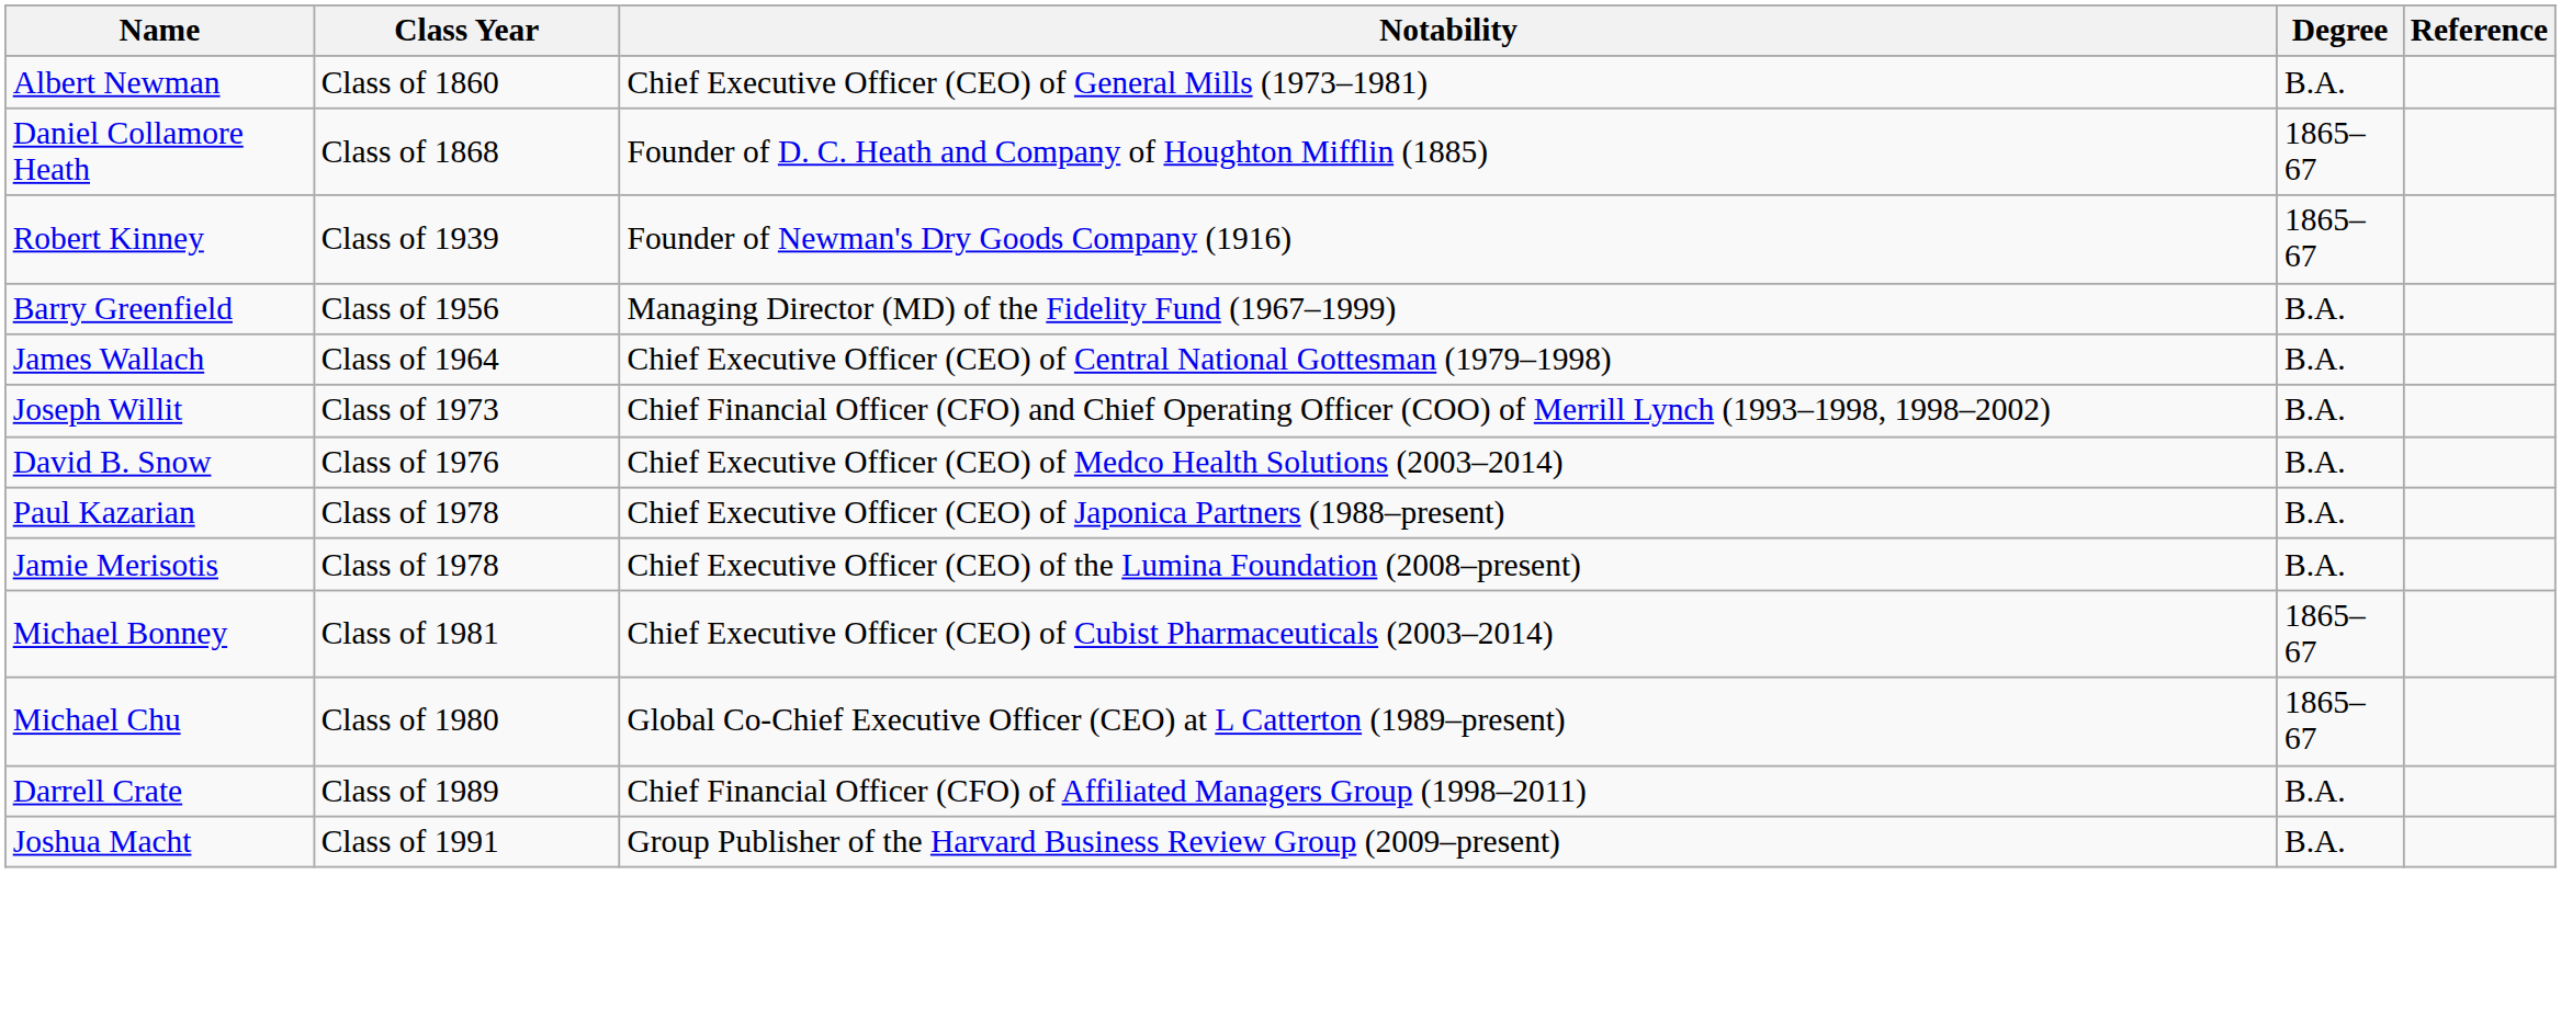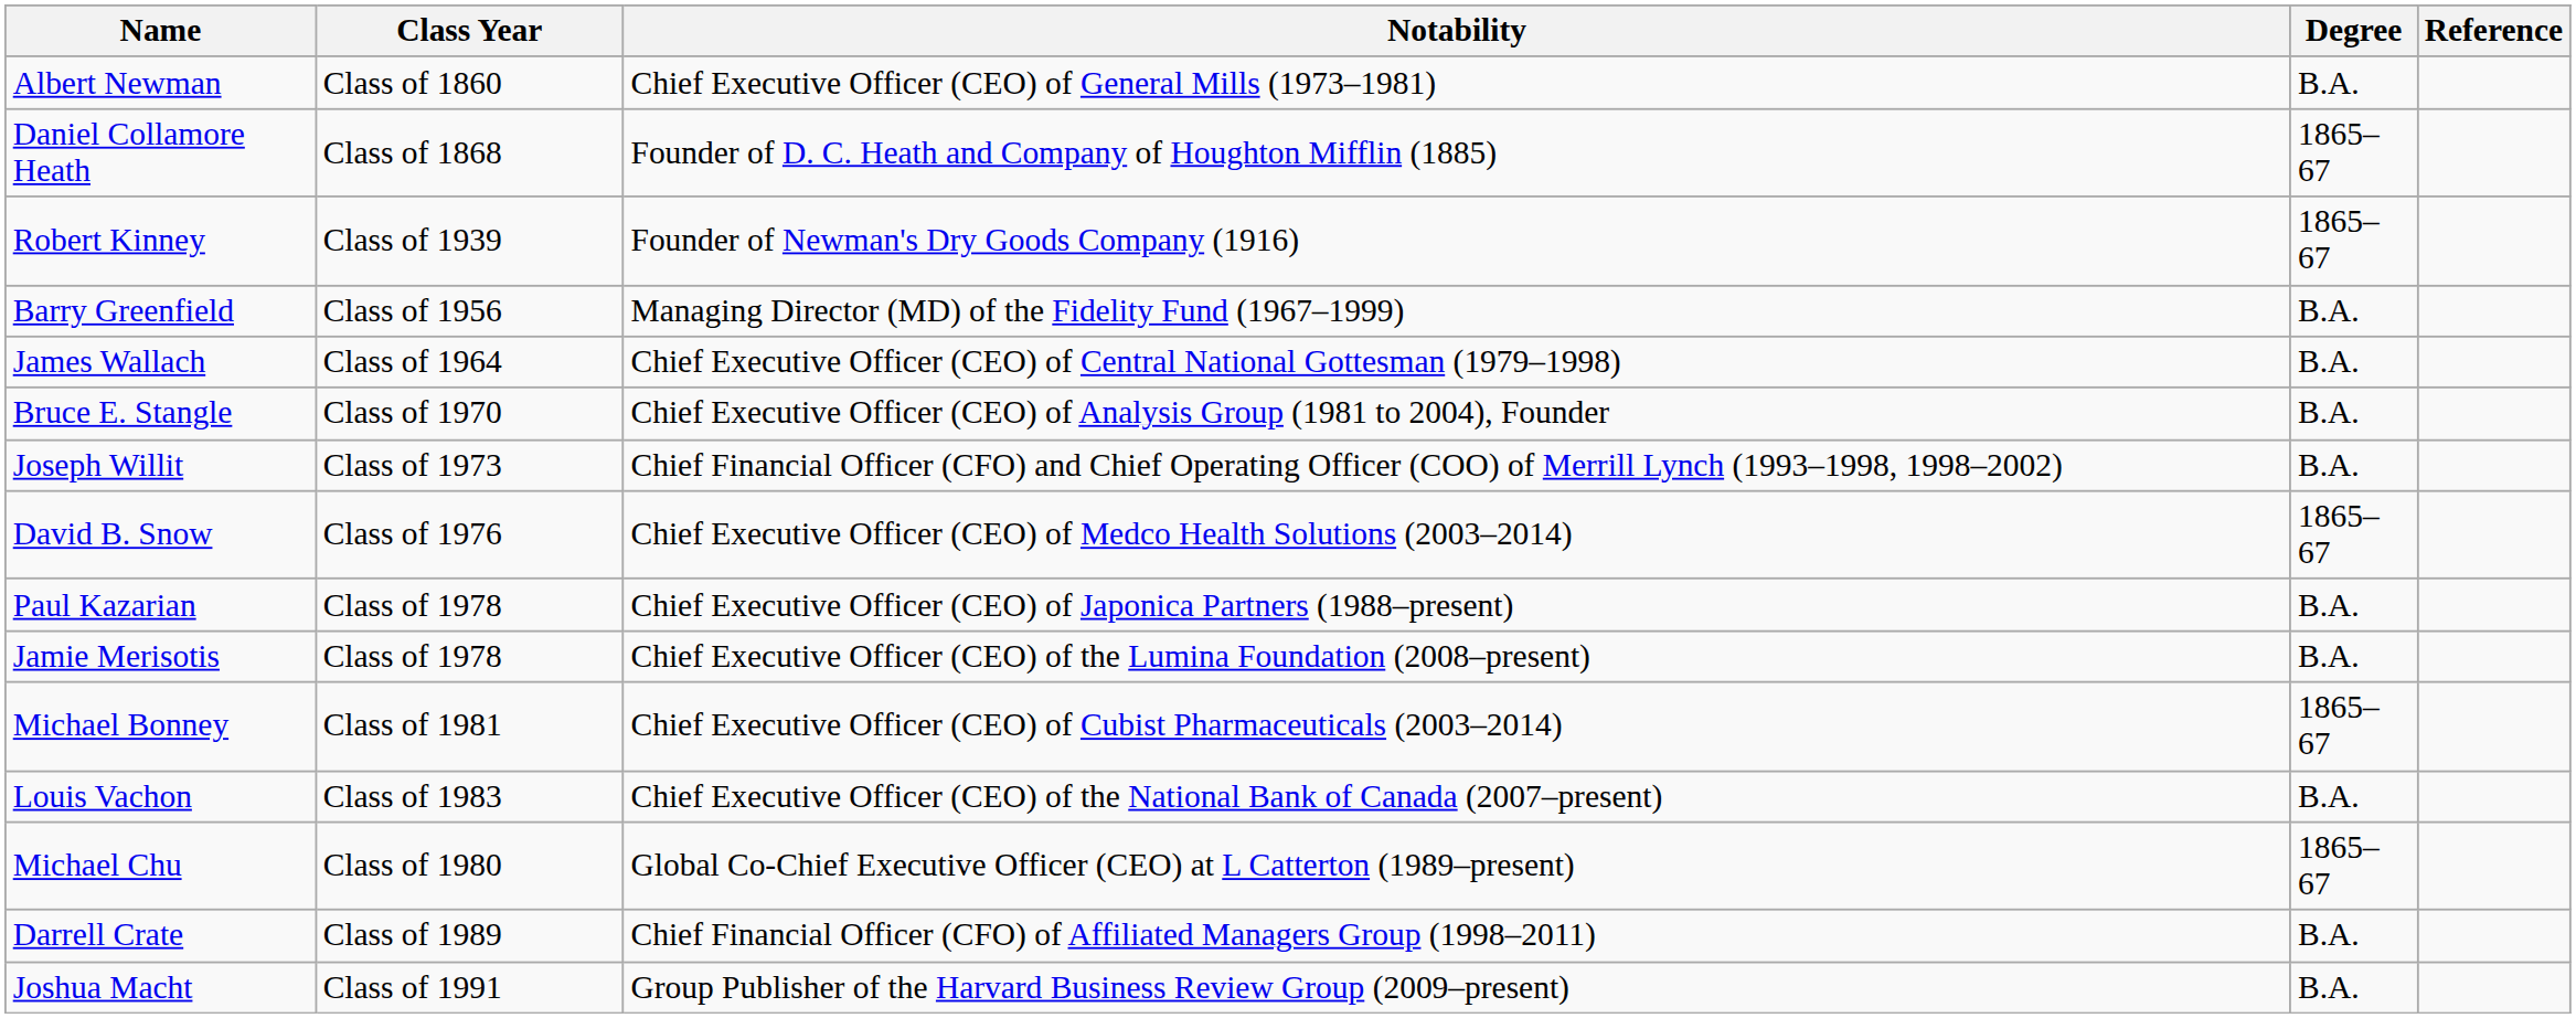+ row: Bruce E. Stangle | Class of 1970 | Chief Executive Officer (CEO) of Analysis Group (1981 to 2004), Founder | B.A.
David B. Snow | Degree: B.A. -> 1865–67
+ row: Louis Vachon | Class of 1983 | Chief Executive Officer (CEO) of the National Bank of Canada (2007–present) | B.A.
